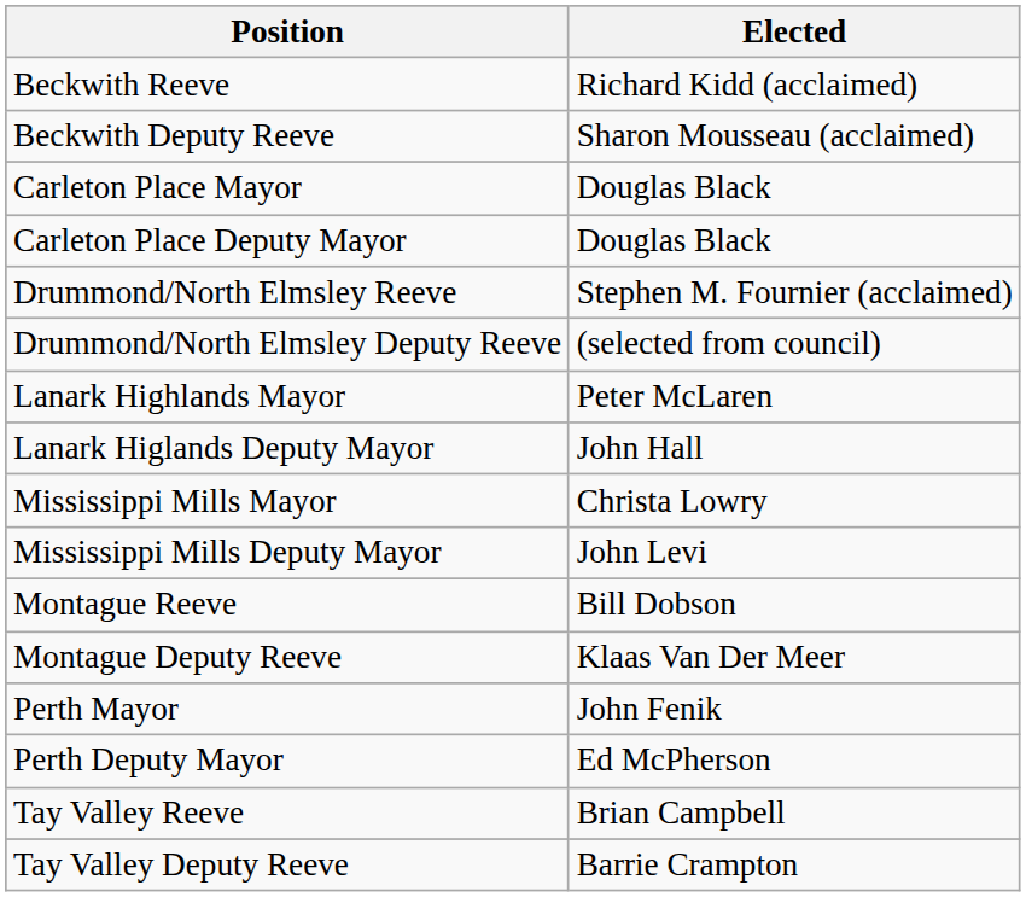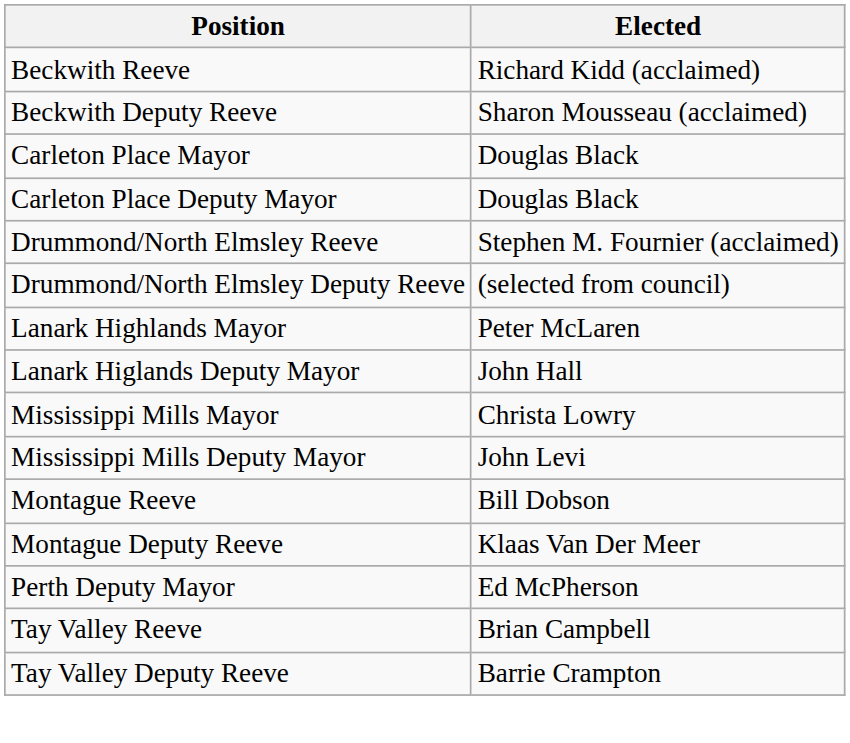- row: Perth Mayor | John Fenik
